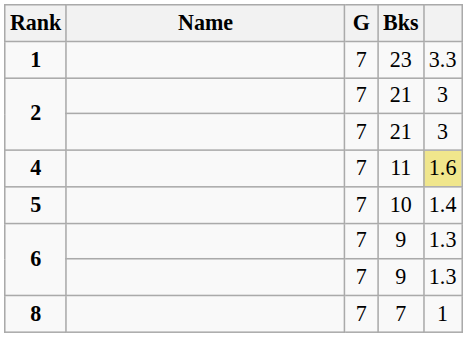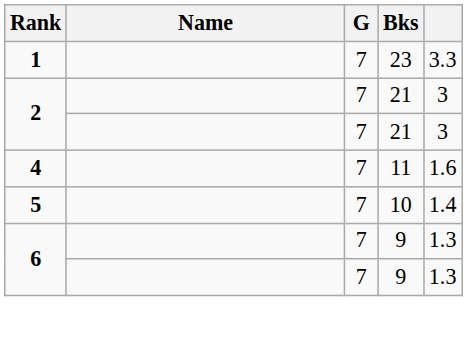4 | column 5: khaki background -> no background
- row: 8 | 7 | 7 | 1
